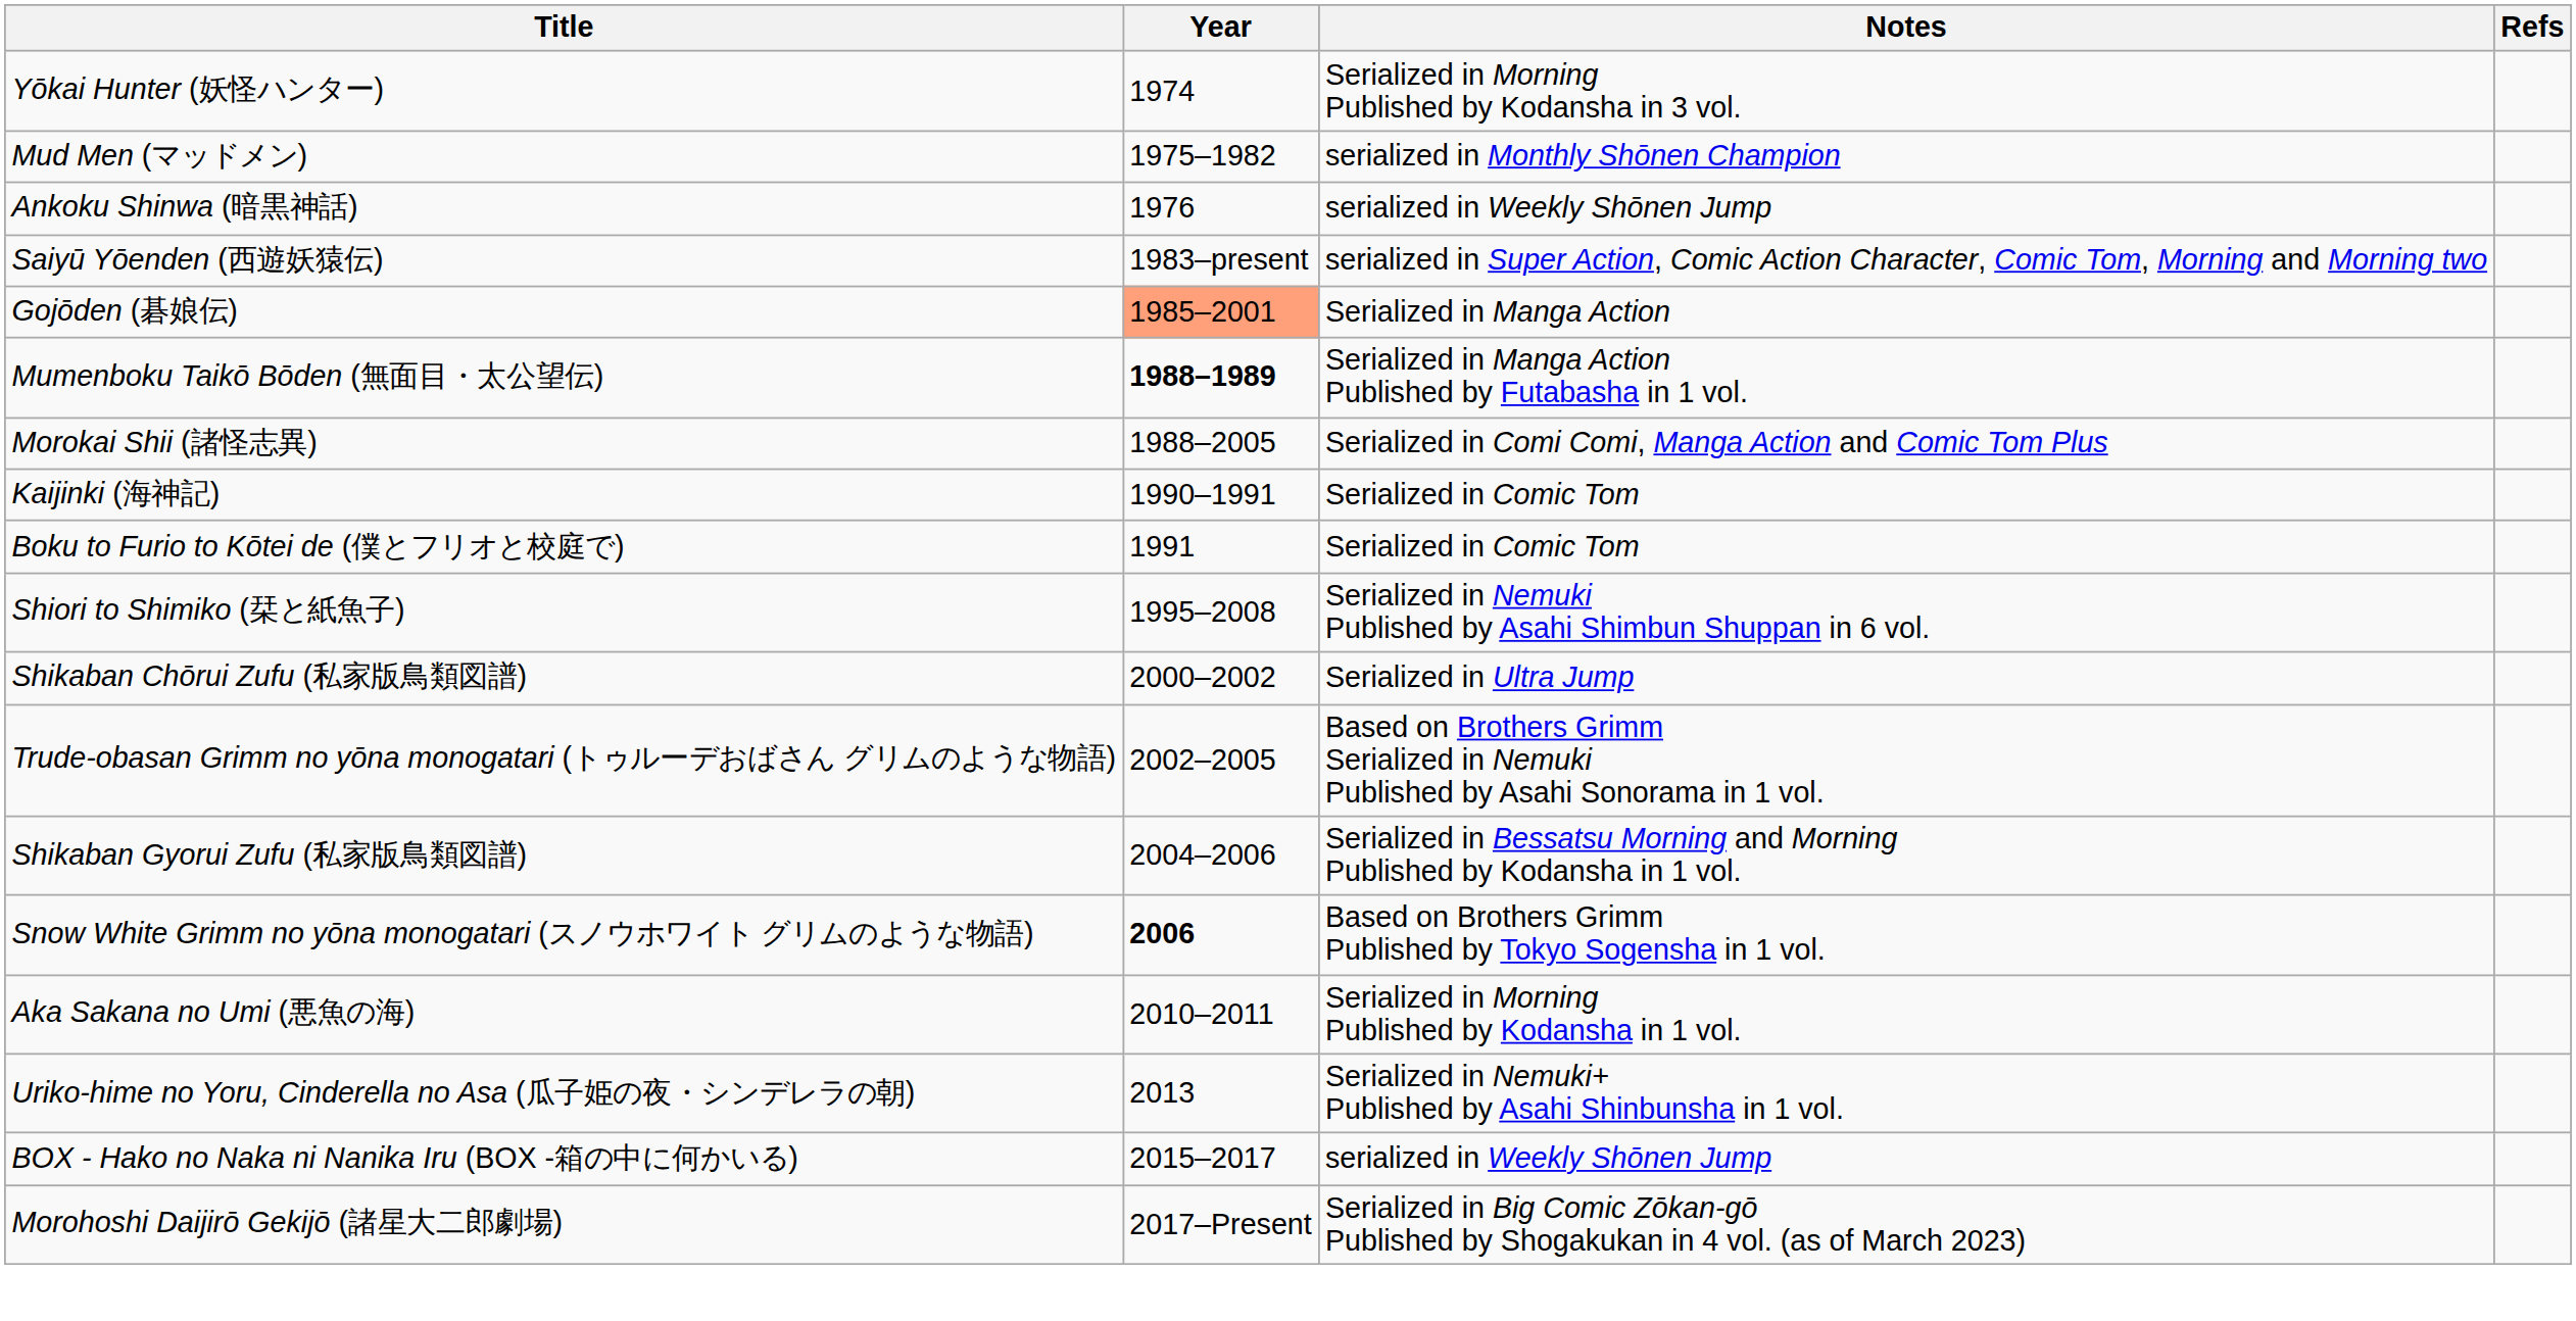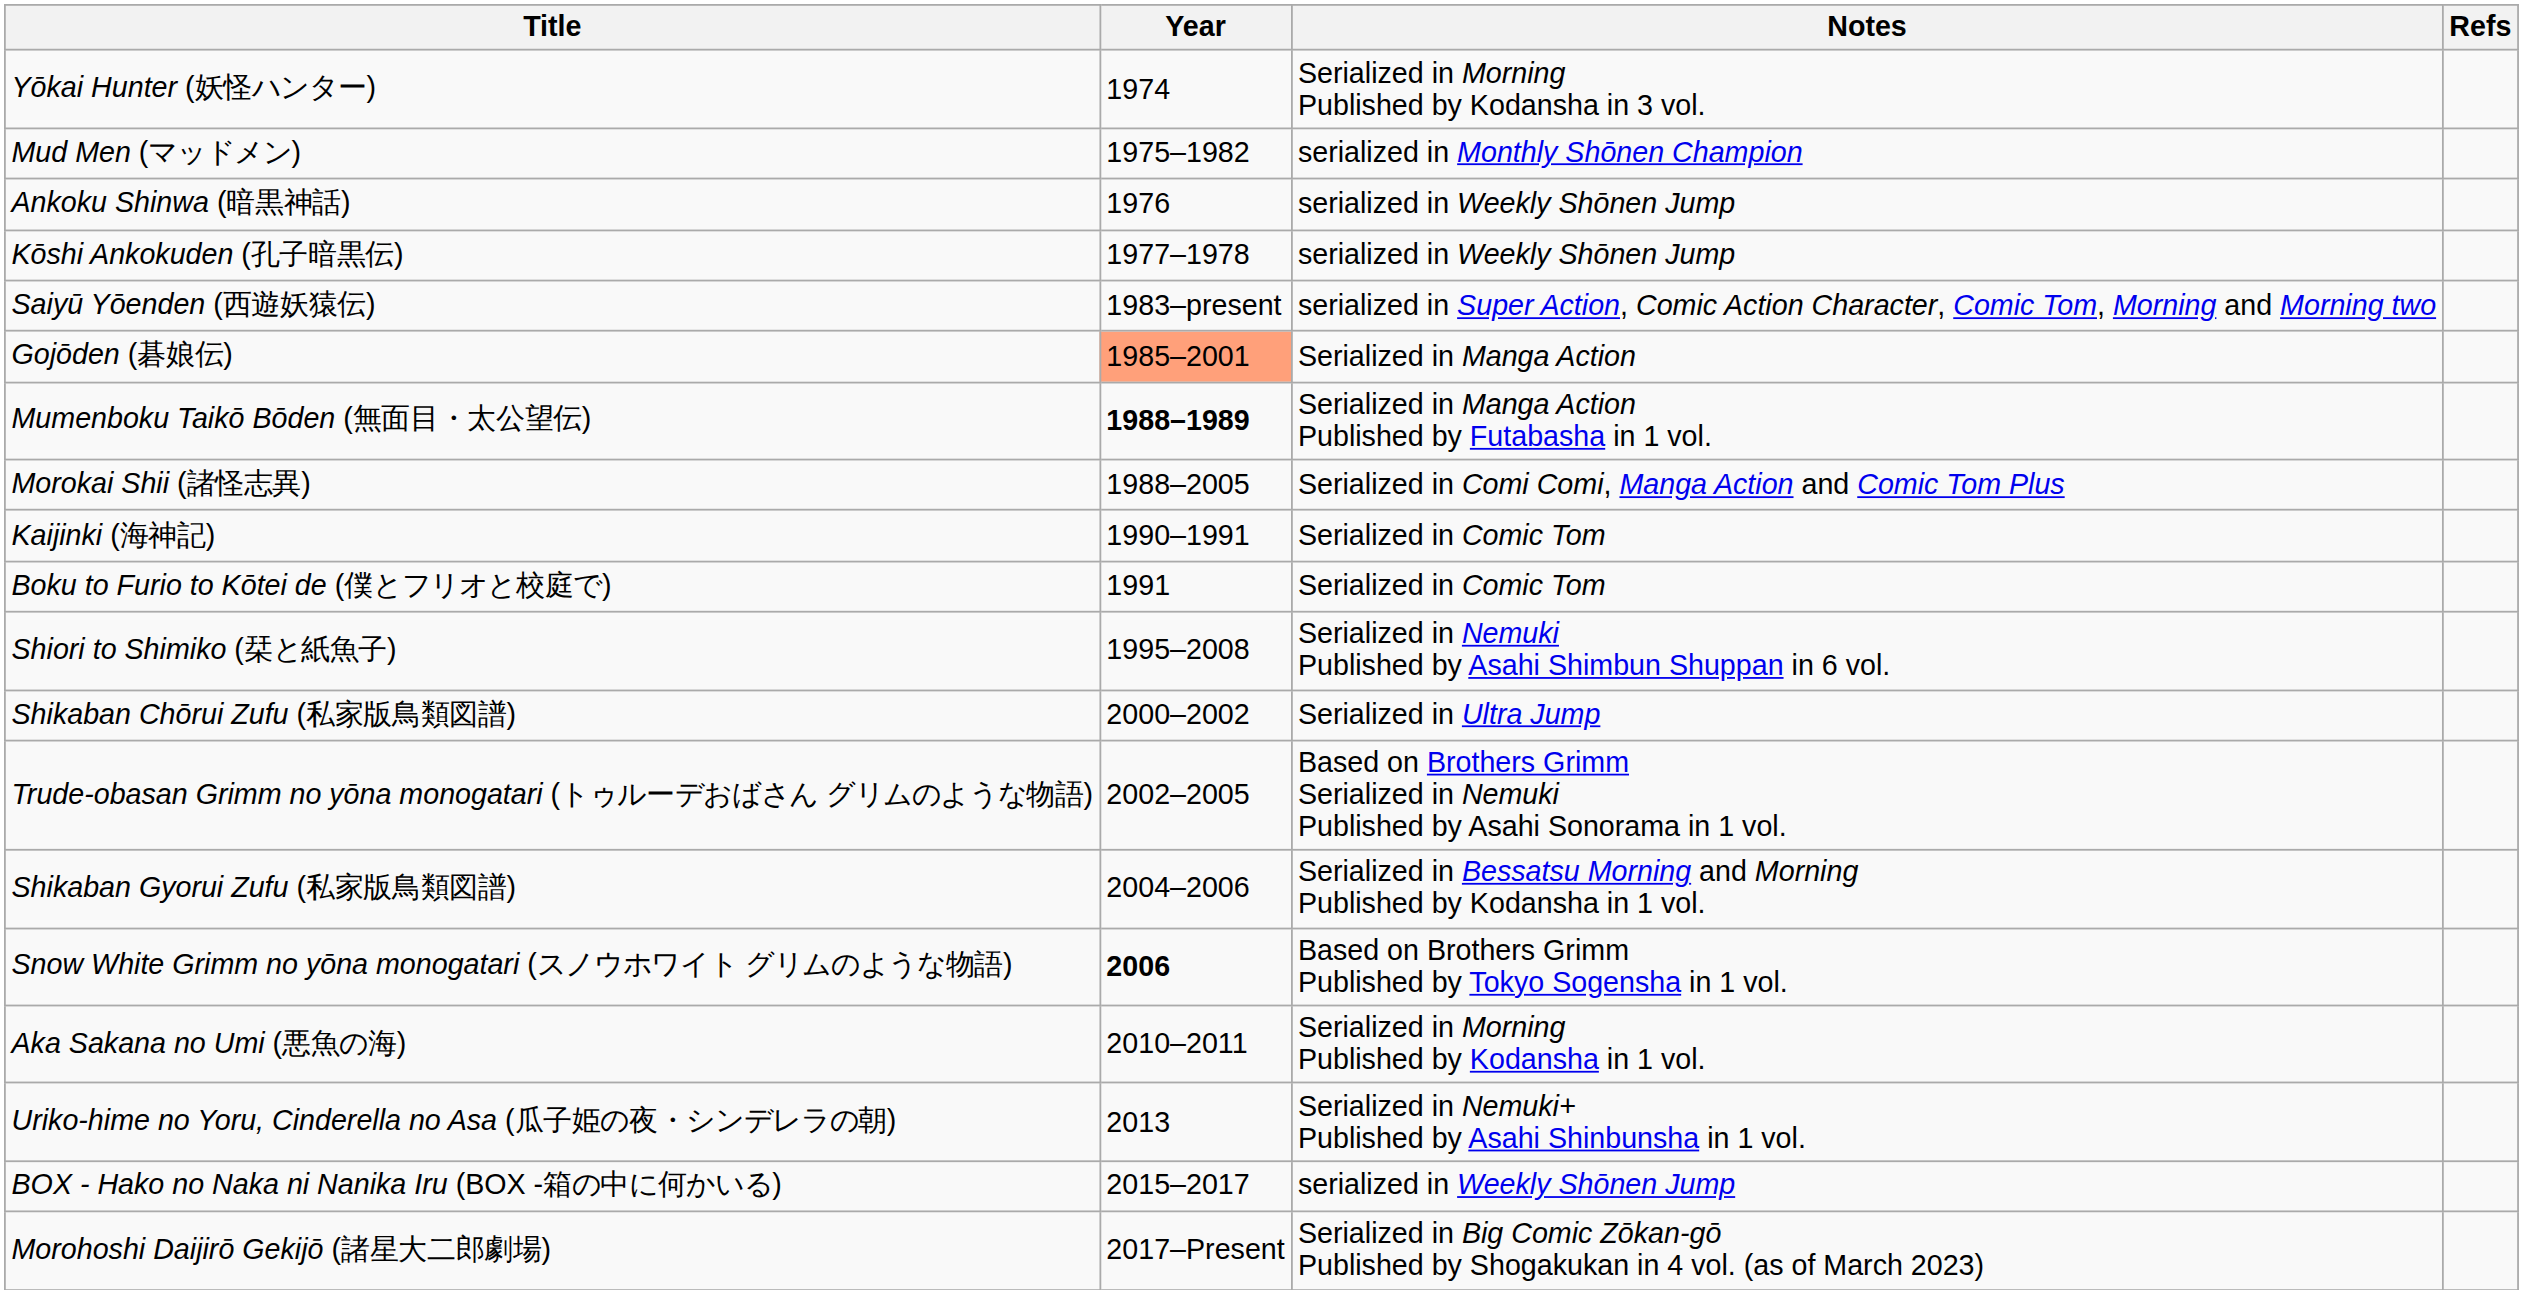+ row: Kōshi Ankokuden (孔子暗黒伝) | 1977–1978 | serialized in Weekly Shōnen Jump
